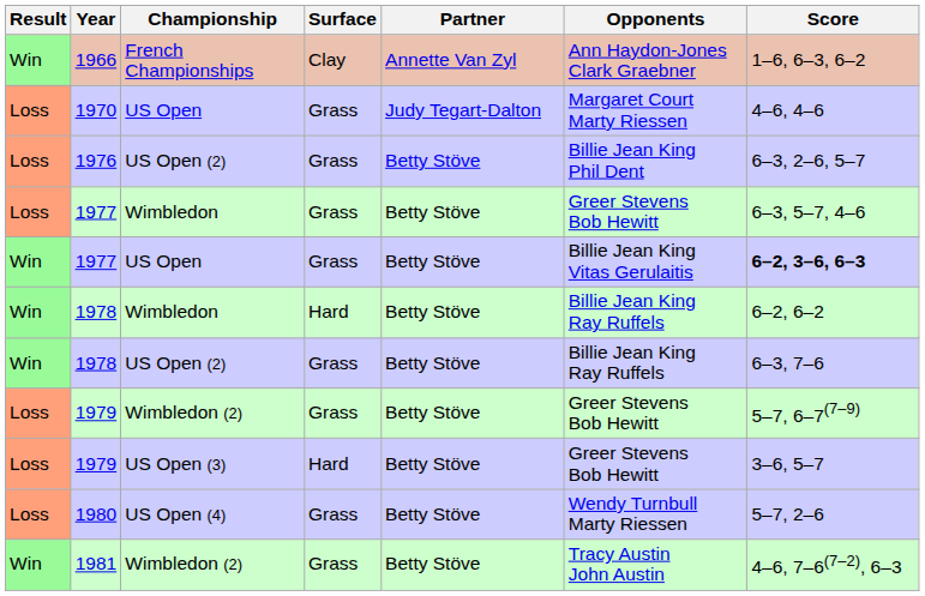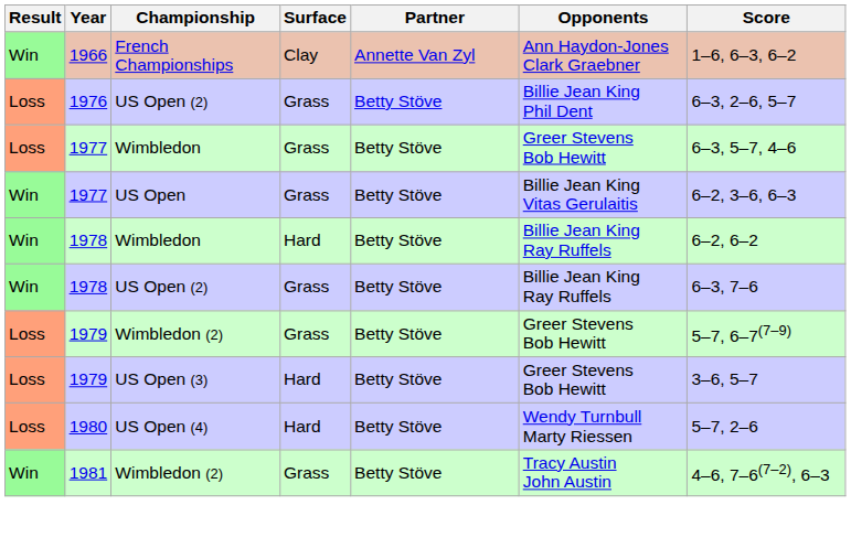- row: Loss | 1970 | US Open | Grass | Judy Tegart-Dalton | Margaret Court Marty Riessen | 4–6, 4–6
1977 / US Open | Score: bold -> normal
1980 | Surface: Grass -> Hard
